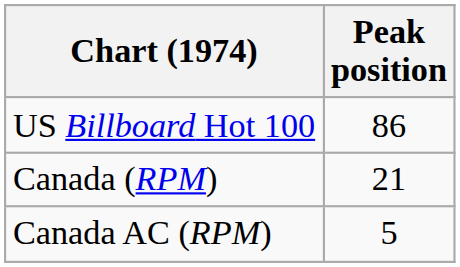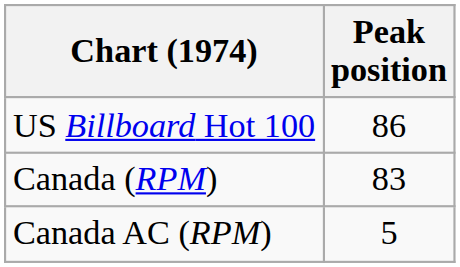Canada (RPM) | Peak position: 21 -> 83
